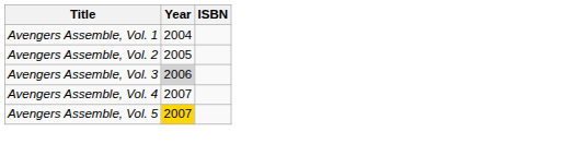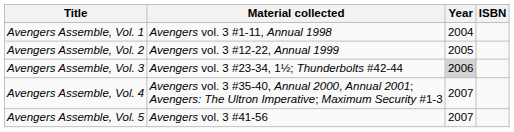+ column: Material collected | Avengers vol. 3 #1-11, Annual 1998 | Avengers vol. 3 #12-22, Annual 1999 | Avengers vol. 3 #23-34, 1½; Thunderbolts #42-44 | Avengers vol. 3 #35-40, Annual 2000, Annual 2001; Avengers: The Ultron Imperative; Maximum Security #1-3 | Avengers vol. 3 #41-56
Avengers Assemble, Vol. 5 | Year: gold background -> no background
